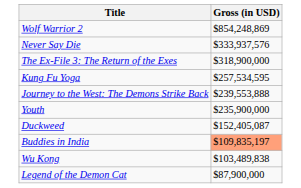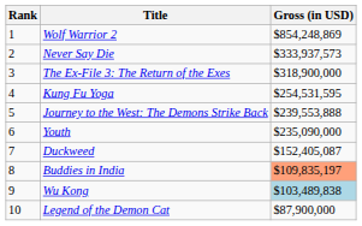+ column: Rank | 1 | 2 | 3 | 4 | 5 | 6 | 7 | 8 | 9 | 10
Never Say Die | Gross (in USD): $333,937,576 -> $333,937,573
Kung Fu Yoga | Gross (in USD): $257,534,595 -> $254,531,595
Youth | Gross (in USD): $235,900,000 -> $235,090,000
Wu Kong | Gross (in USD): no background -> lightblue background
